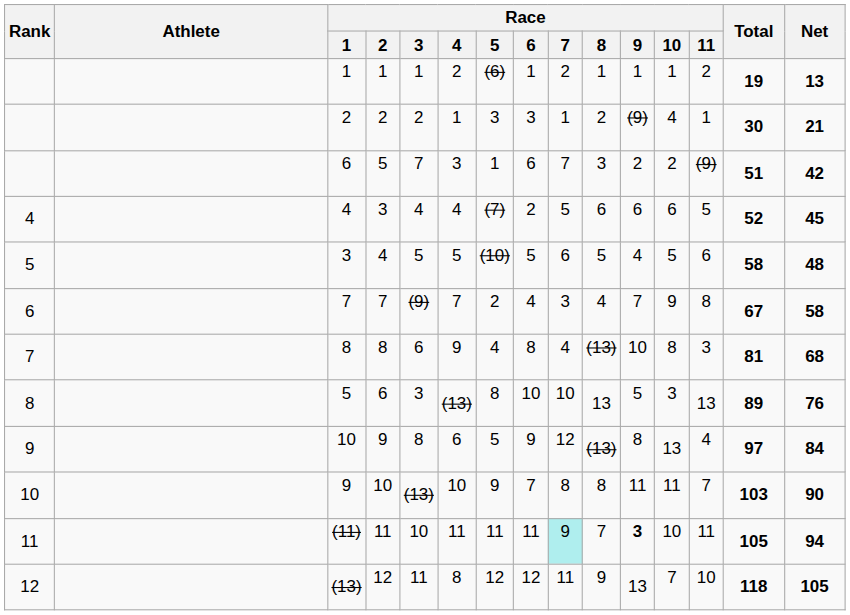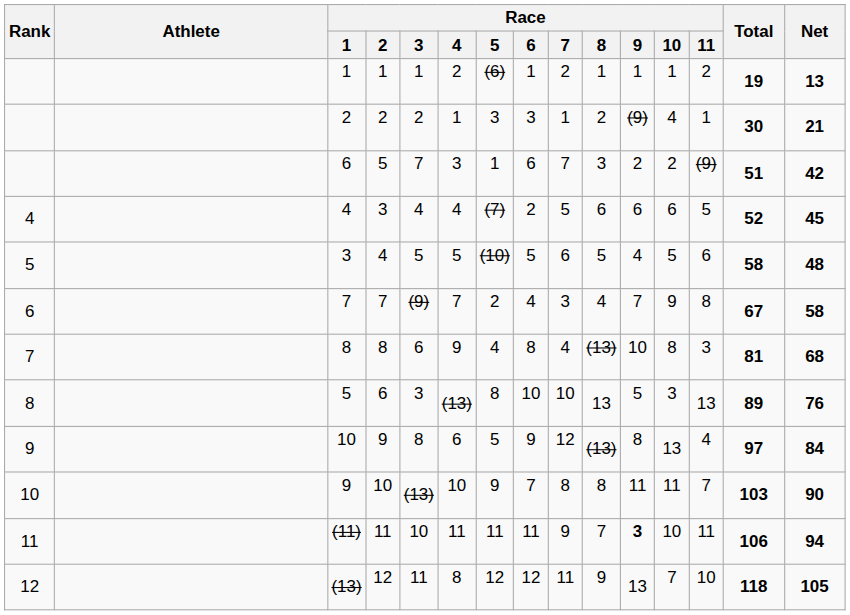(11) | Race / 7: paleturquoise background -> no background
(11) | Total: 105 -> 106
